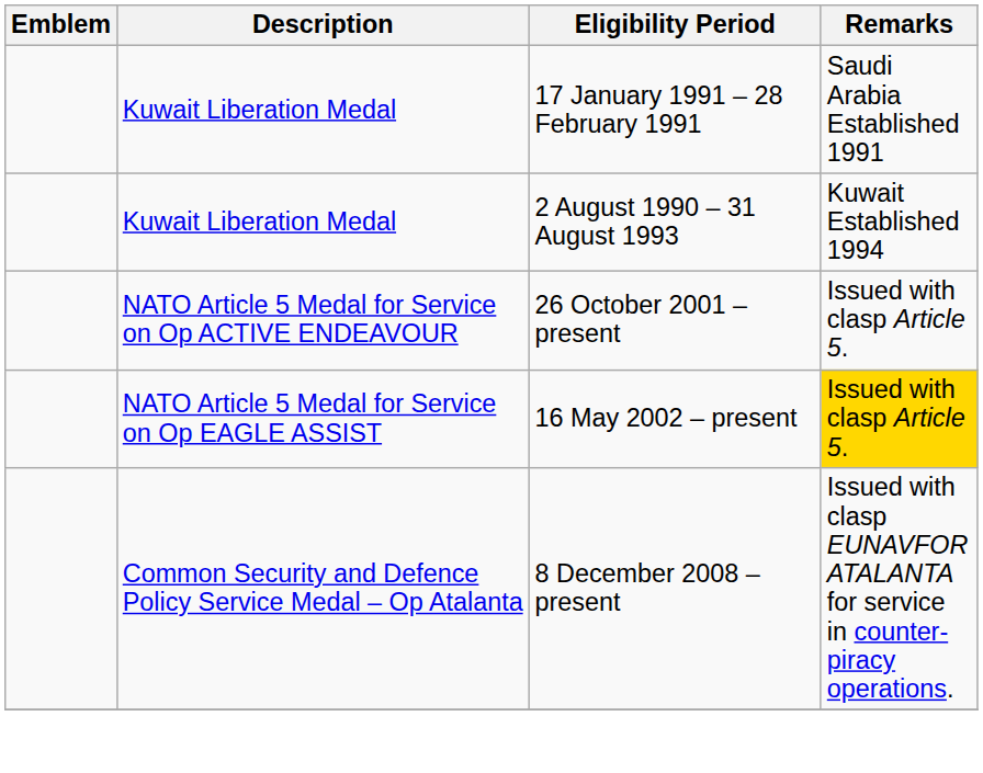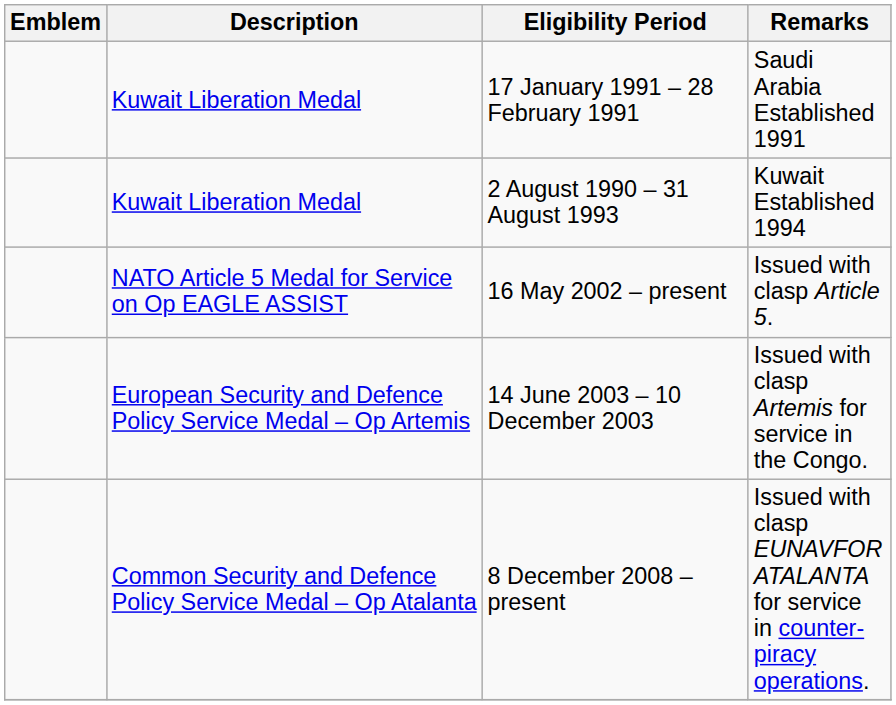- row: NATO Article 5 Medal for Service on Op ACTIVE ENDEAVOUR | 26 October 2001 – present | Issued with clasp Article 5.
16 May 2002 – present | Remarks: gold background -> no background
+ row: European Security and Defence Policy Service Medal – Op Artemis | 14 June 2003 – 10 December 2003 | Issued with clasp Artemis for service in the Congo.
